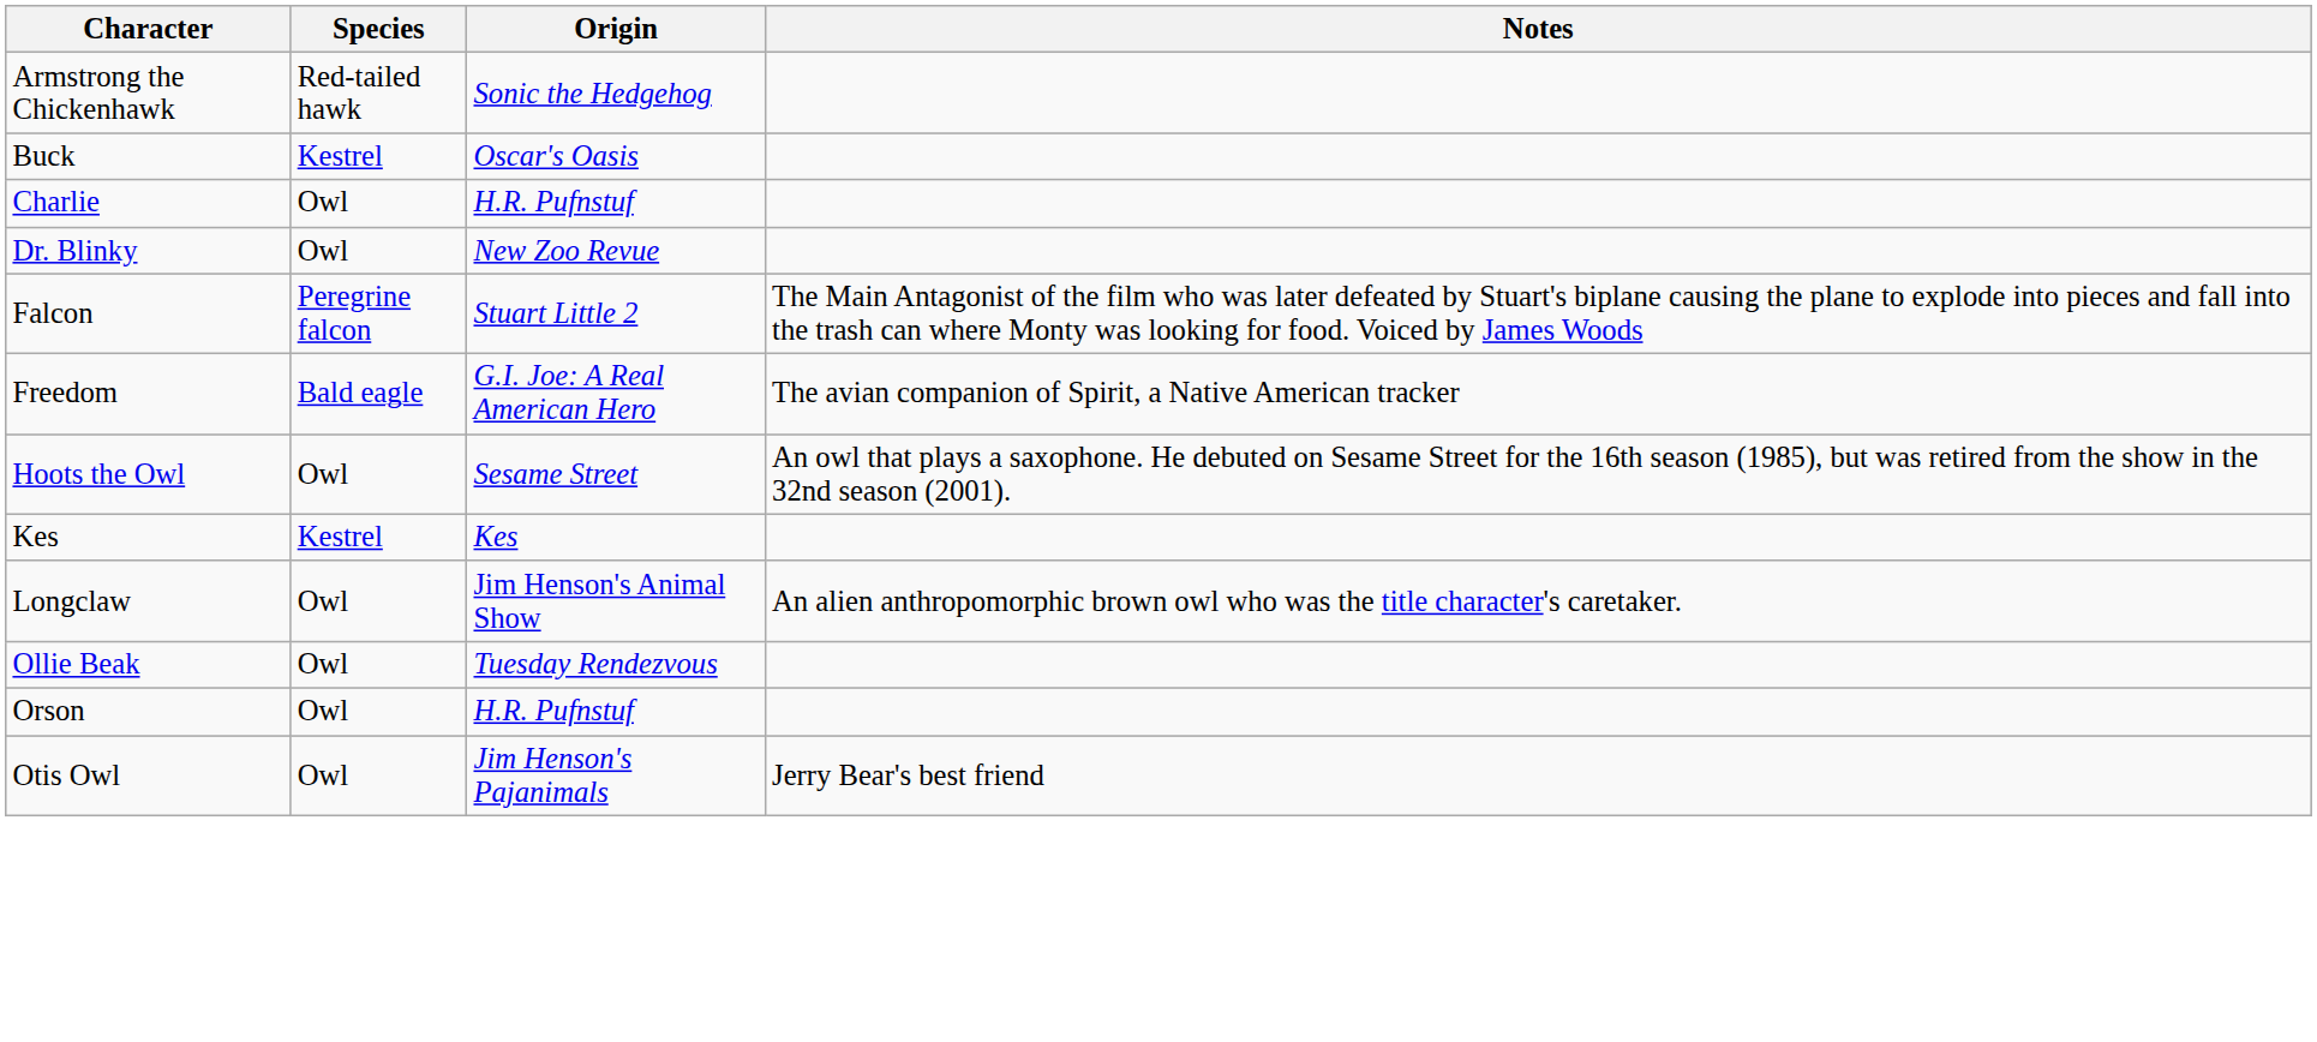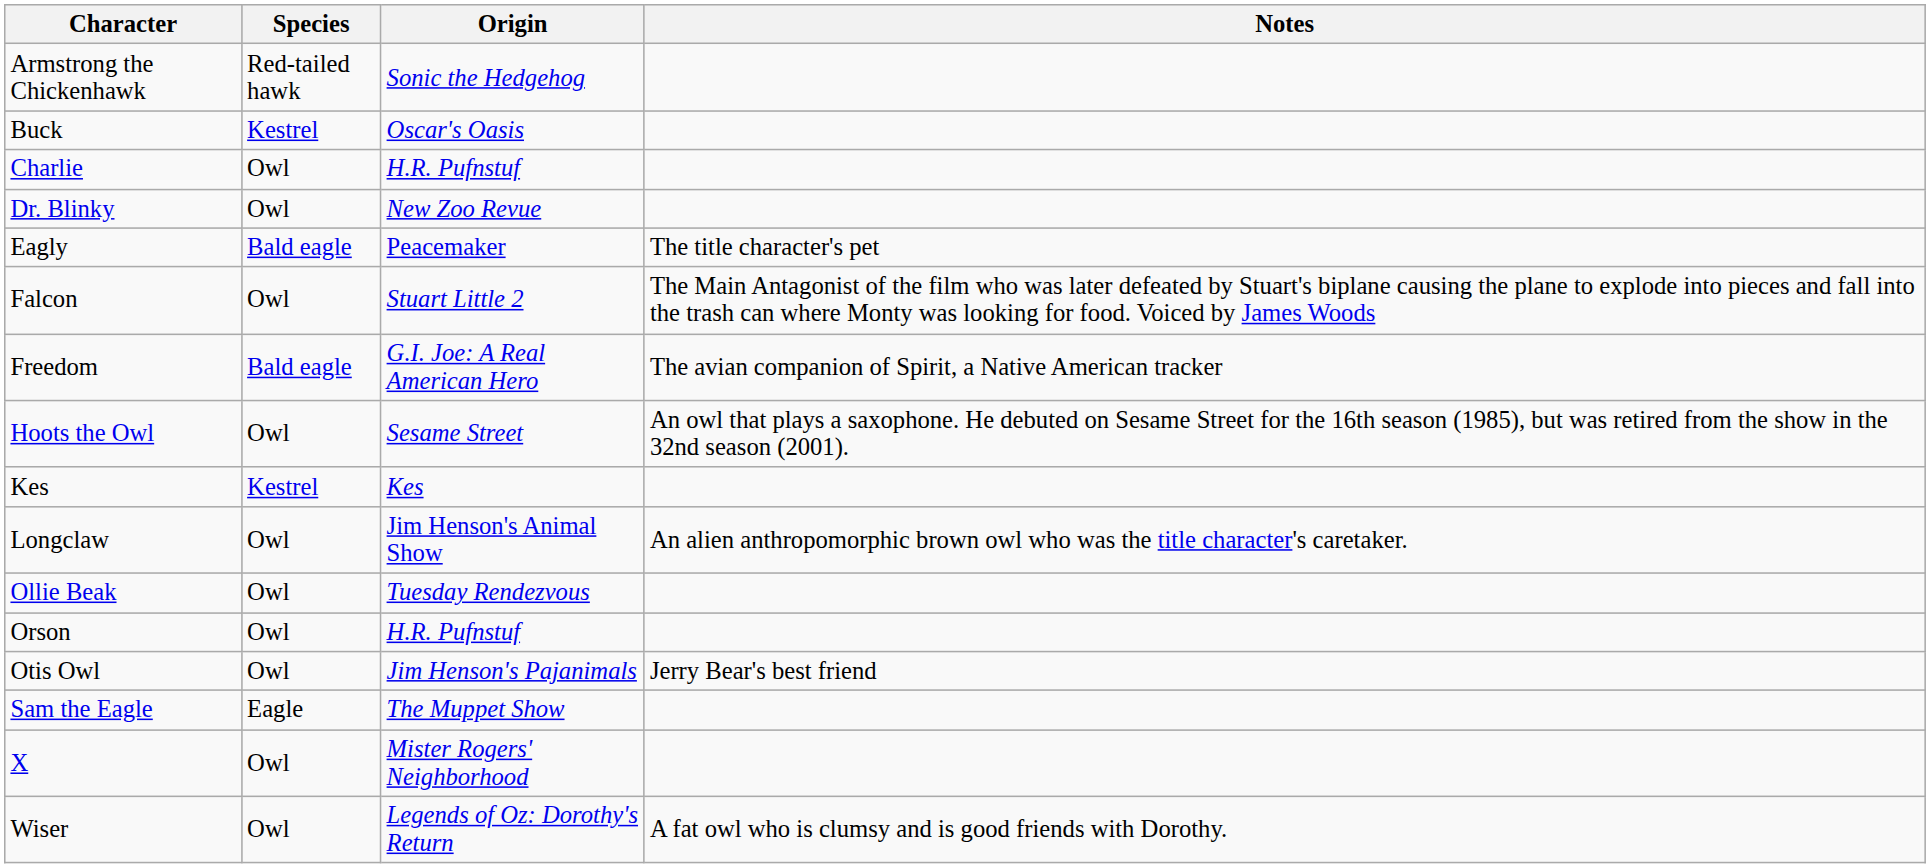+ row: Eagly | Bald eagle | Peacemaker | The title character's pet
Falcon | Species: Peregrine falcon -> Owl
+ row: Sam the Eagle | Eagle | The Muppet Show
+ row: X | Owl | Mister Rogers' Neighborhood
+ row: Wiser | Owl | Legends of Oz: Dorothy's Return | A fat owl who is clumsy and is good friends with Dorothy.
